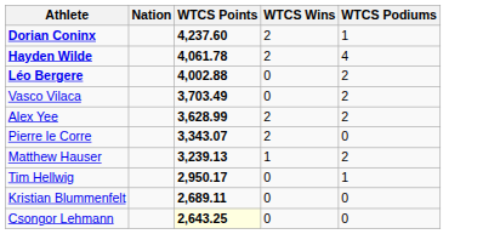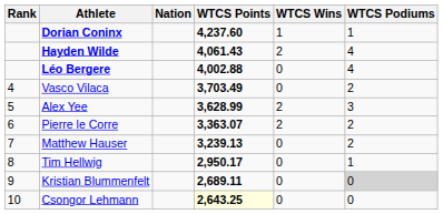+ column: Rank | 4 | 5 | 6 | 7 | 8 | 9 | 10
Dorian Coninx | WTCS Wins: 2 -> 1
Hayden Wilde | WTCS Points: 4,061.78 -> 4,061.43
Léo Bergere | WTCS Podiums: 2 -> 4
Alex Yee | WTCS Podiums: 2 -> 3
Pierre le Corre | WTCS Points: 3,343.07 -> 3,363.07
Pierre le Corre | WTCS Podiums: 0 -> 2
Matthew Hauser | WTCS Wins: 1 -> 0
Kristian Blummenfelt | WTCS Podiums: no background -> lightgrey background
